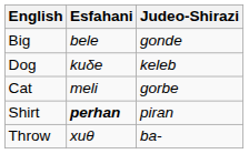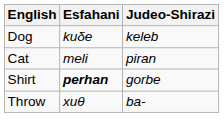- row: Big | bele | gonde
Cat | Judeo-Shirazi: gorbe -> piran
Shirt | Judeo-Shirazi: piran -> gorbe
